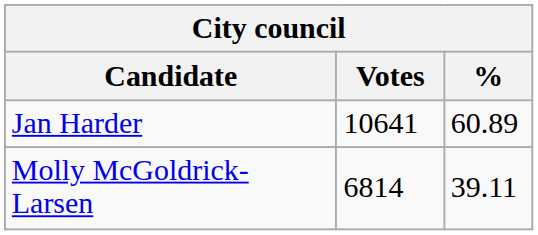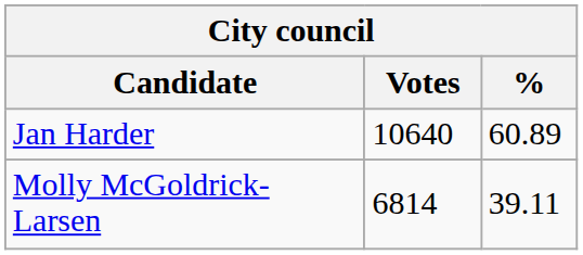Jan Harder | Votes: 10641 -> 10640
